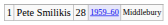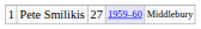Pete Smilikis | column 3: 28 -> 27
